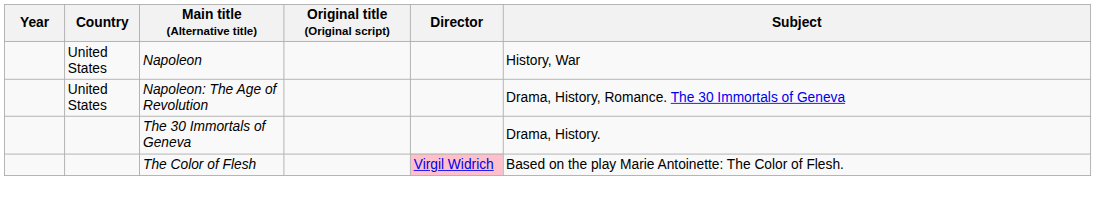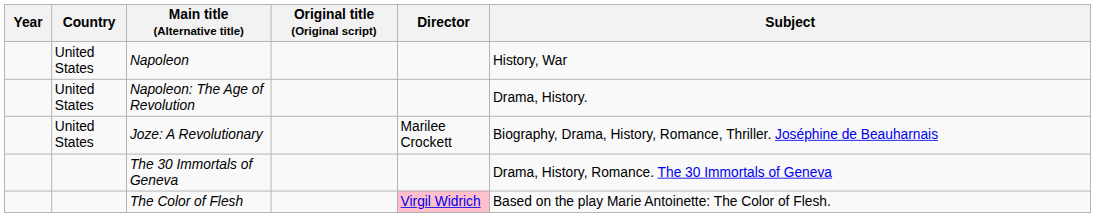Napoleon: The Age of Revolution | Subject: Drama, History, Romance. The 30 Immortals of Geneva -> Drama, History.
+ row: United States | Joze: A Revolutionary | Marilee Crockett | Biography, Drama, History, Romance, Thriller. Joséphine de Beauharnais
The 30 Immortals of Geneva | Subject: Drama, History. -> Drama, History, Romance. The 30 Immortals of Geneva
